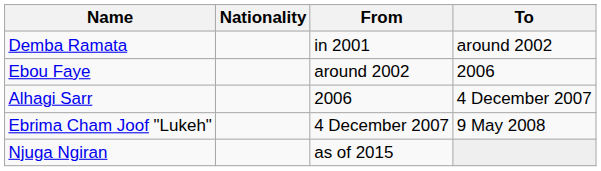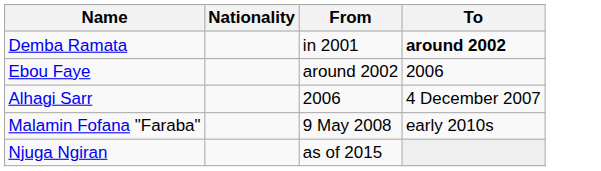Demba Ramata | To: normal -> bold
- row: Ebrima Cham Joof "Lukeh" | 4 December 2007 | 9 May 2008
+ row: Malamin Fofana "Faraba" | 9 May 2008 | early 2010s
